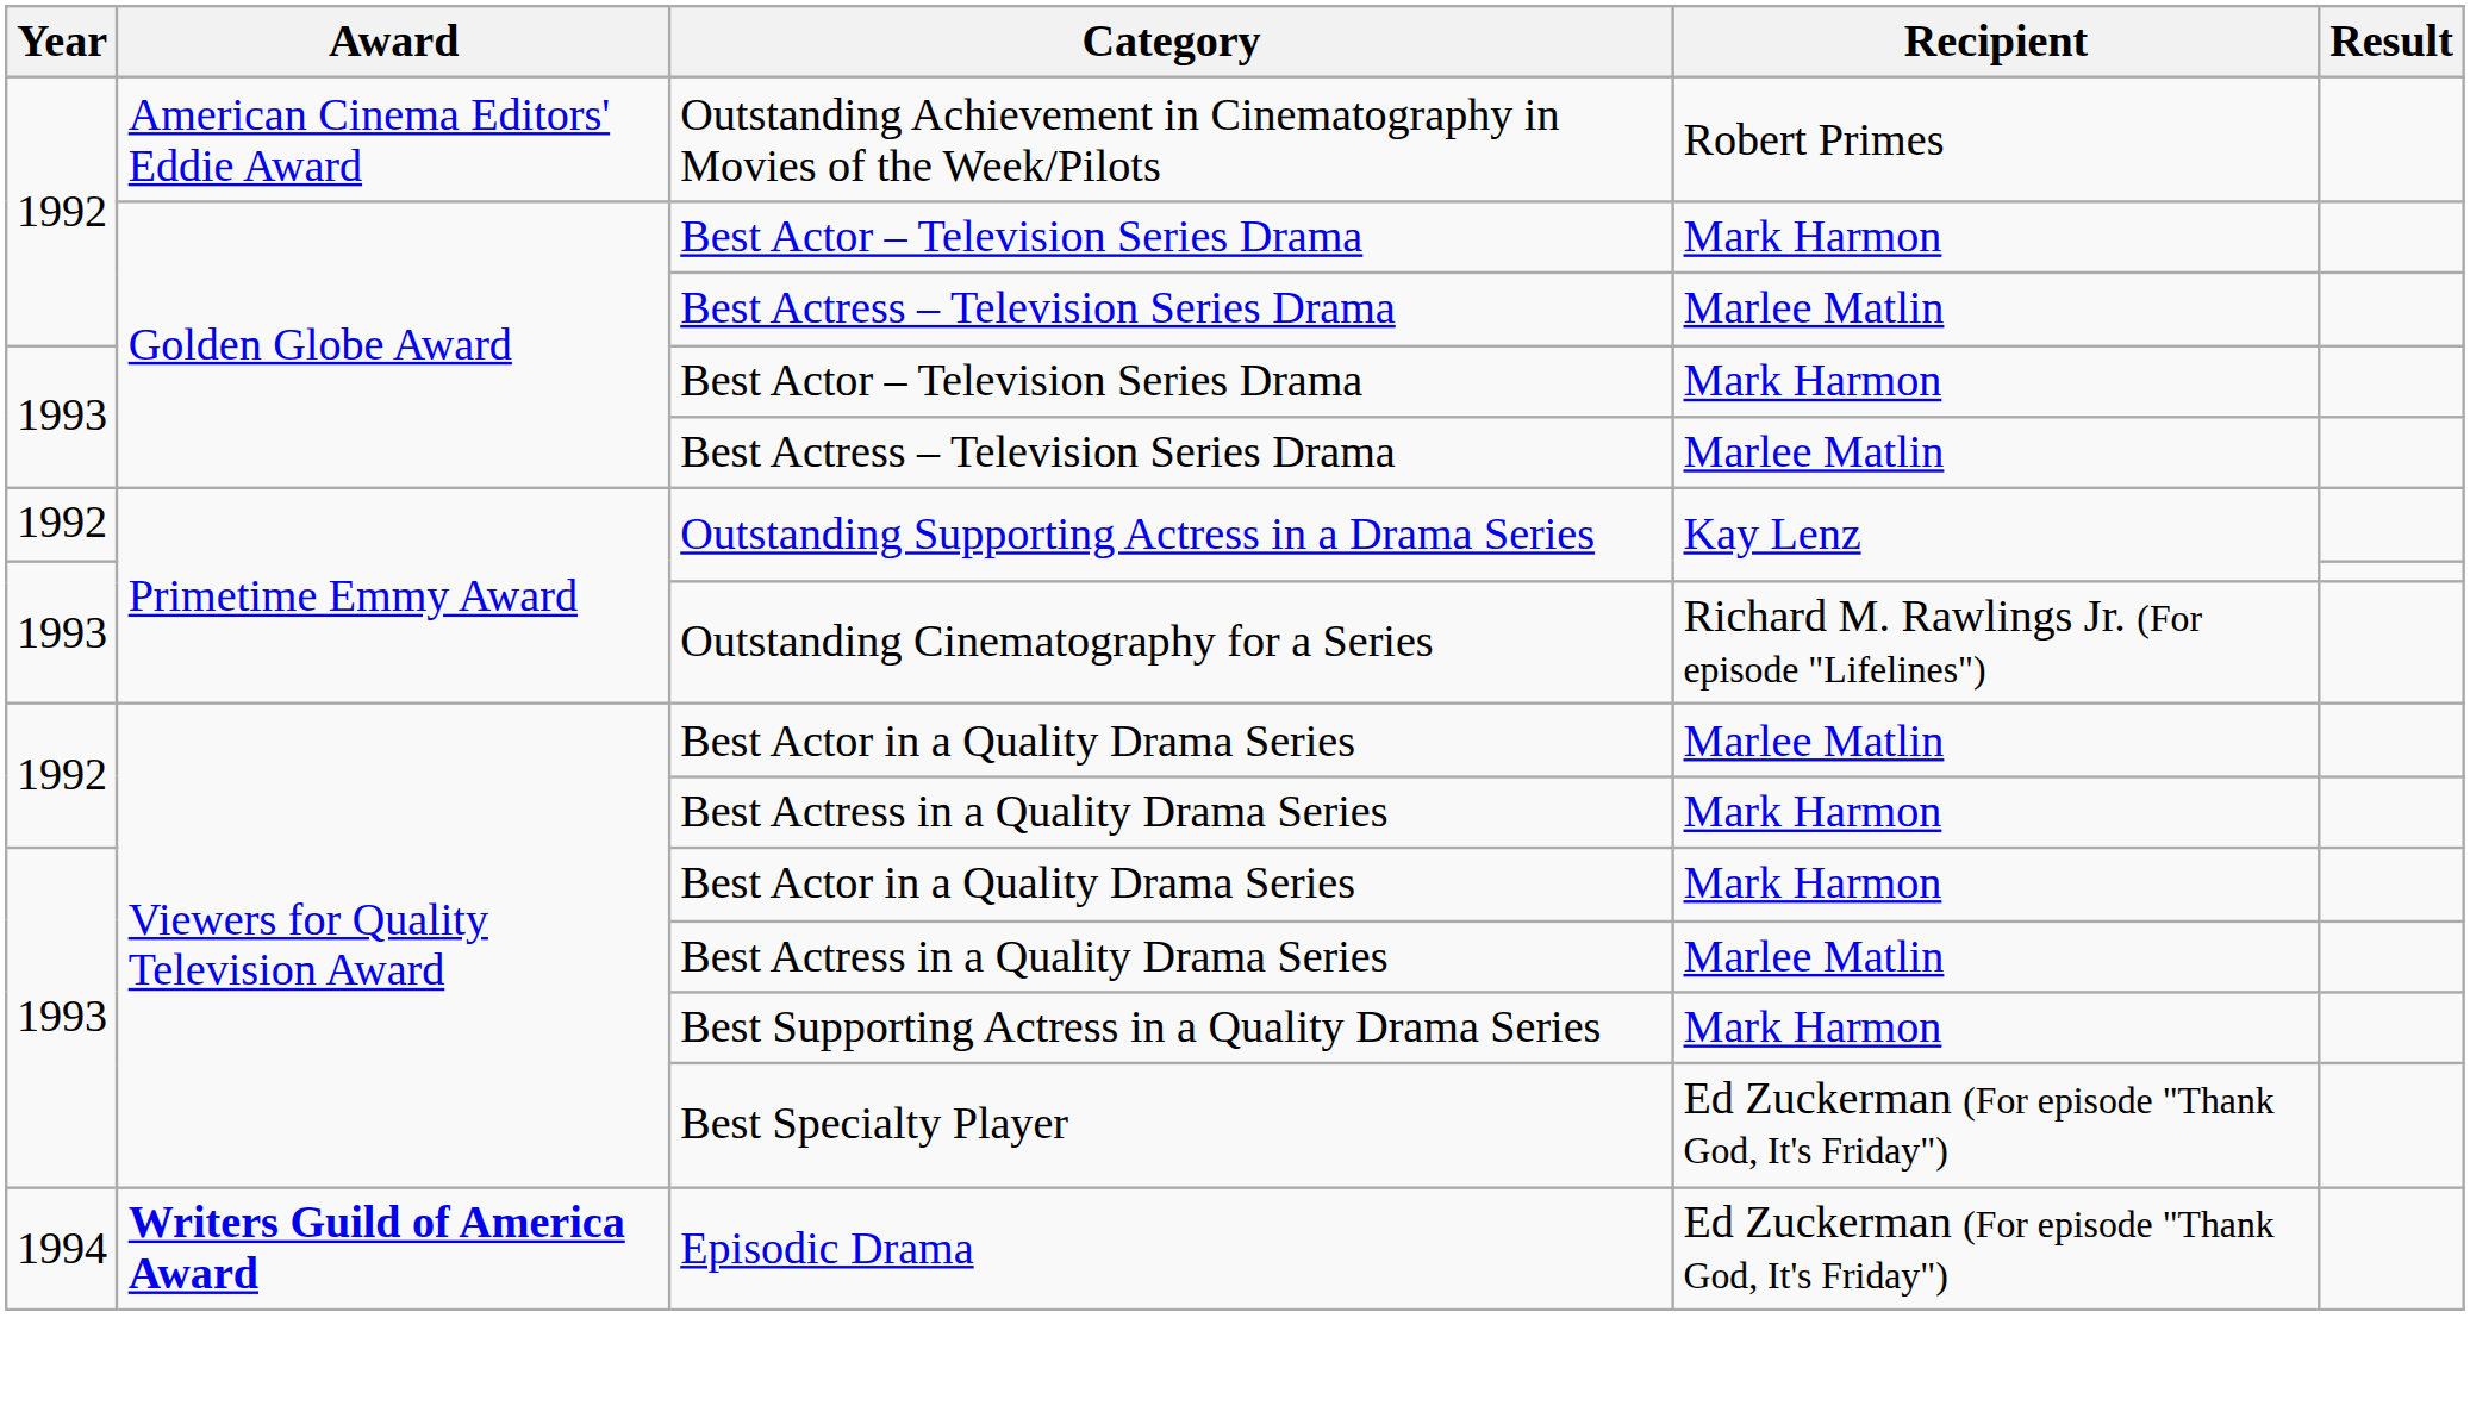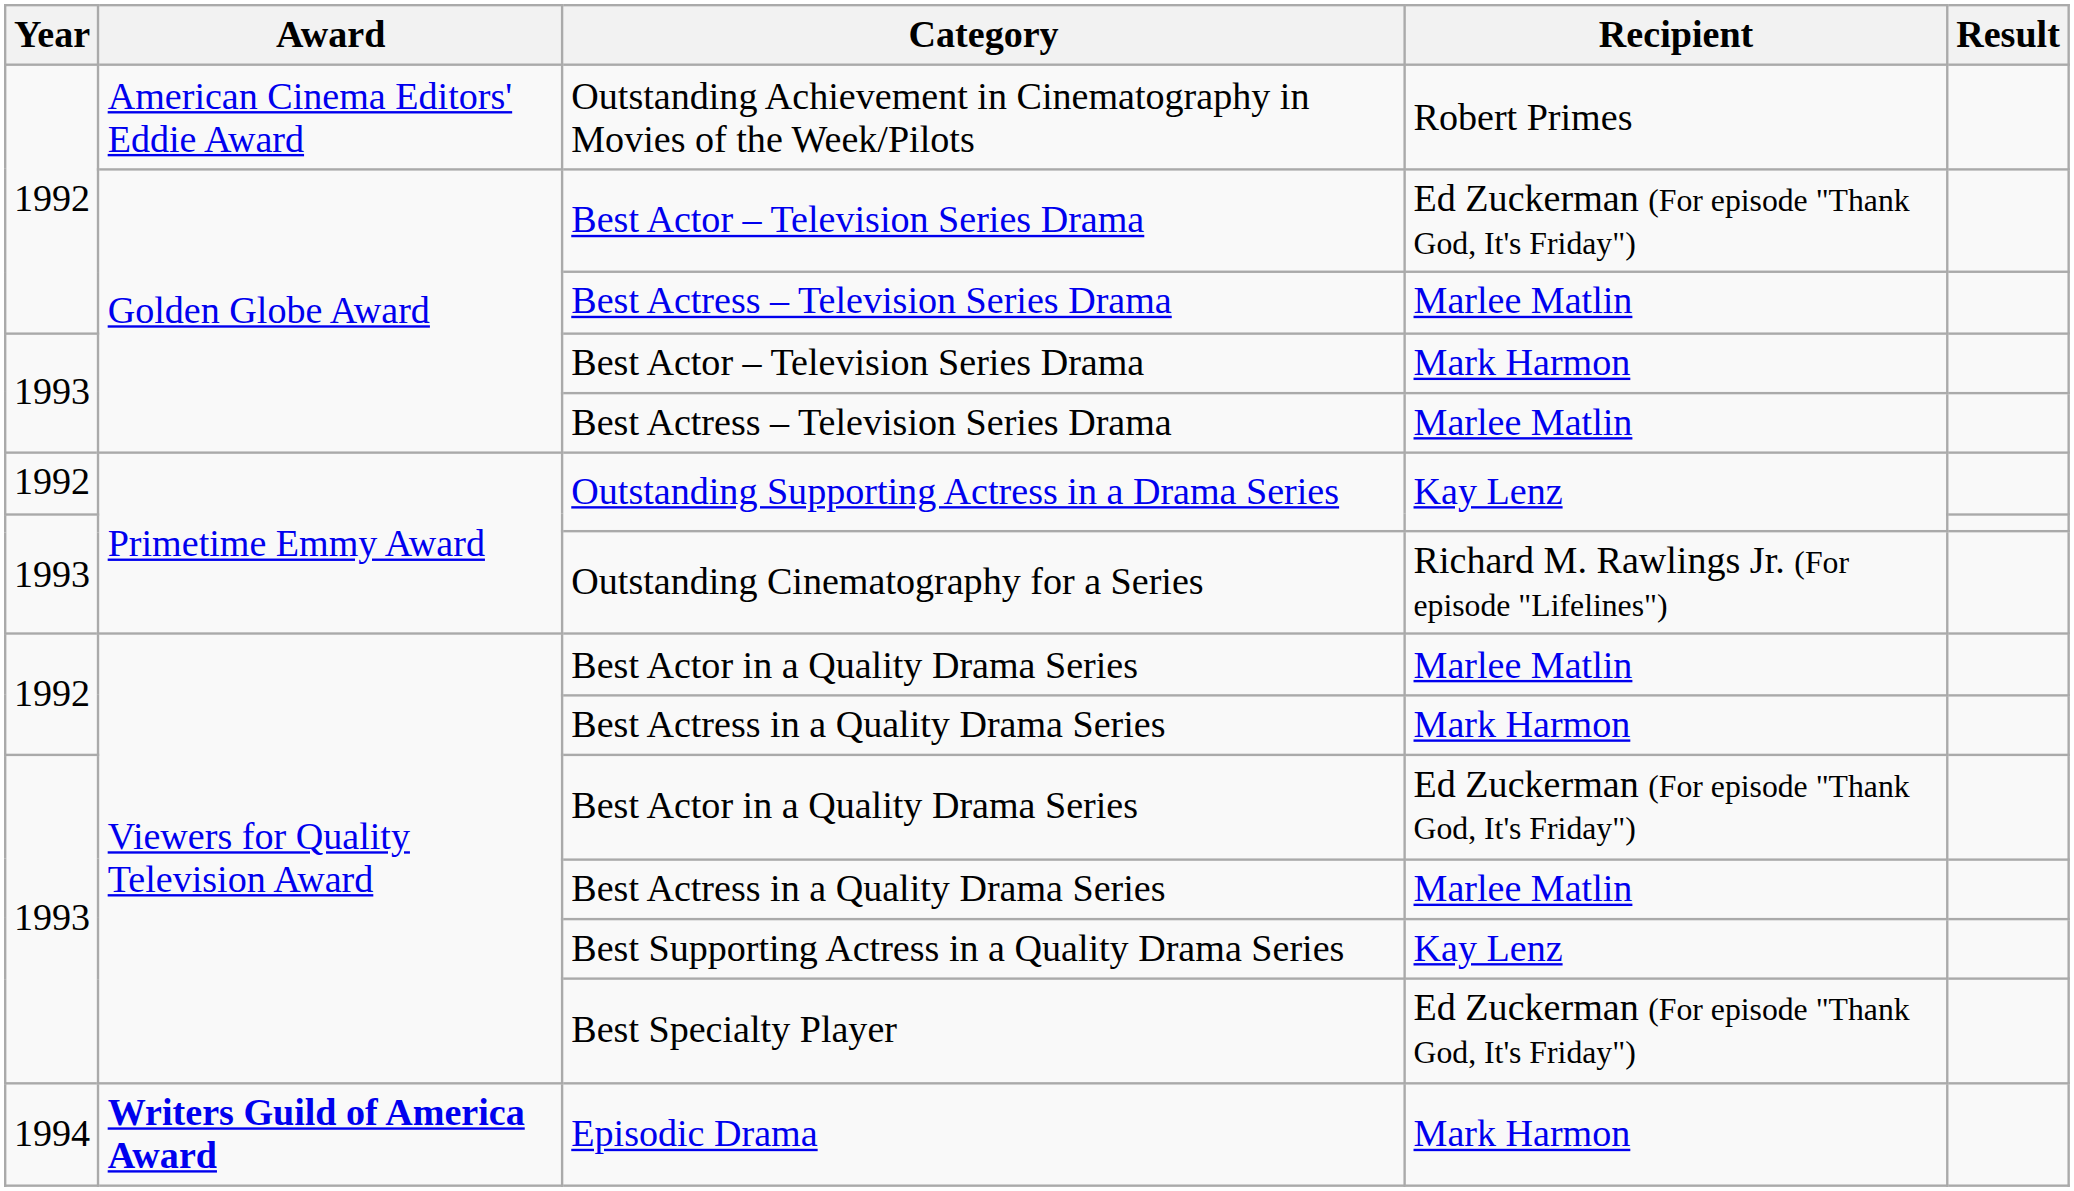1992 / Best Actor – Television Series Drama | Recipient: Mark Harmon -> Ed Zuckerman (For episode "Thank God, It's Friday")
1993 / Best Actor in a Quality Drama Series | Recipient: Mark Harmon -> Ed Zuckerman (For episode "Thank God, It's Friday")
Best Supporting Actress in a Quality Drama Series | Recipient: Mark Harmon -> Kay Lenz
Episodic Drama | Recipient: Ed Zuckerman (For episode "Thank God, It's Friday") -> Mark Harmon
